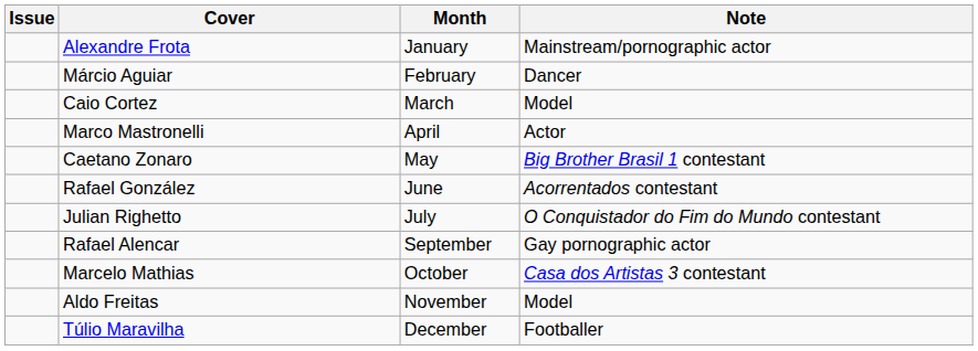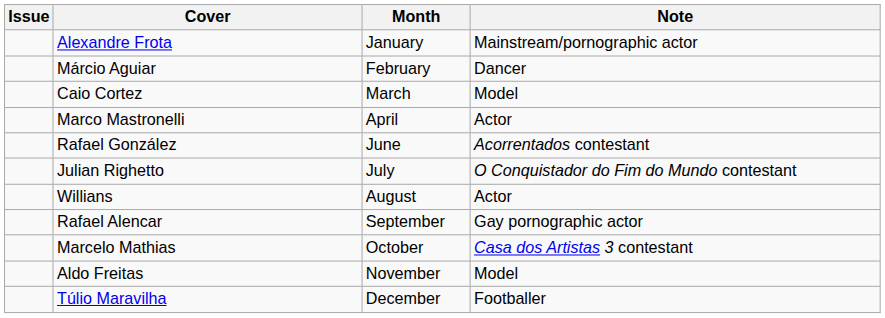- row: Caetano Zonaro | May | Big Brother Brasil 1 contestant
+ row: Willians | August | Actor
